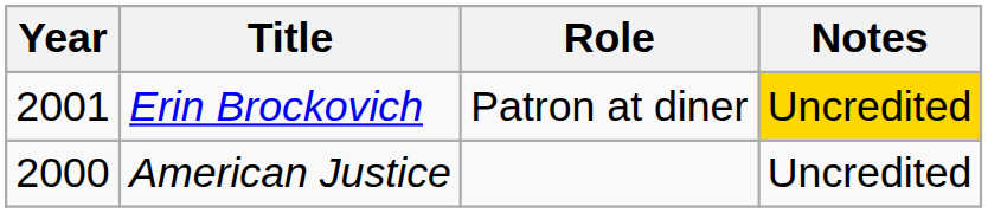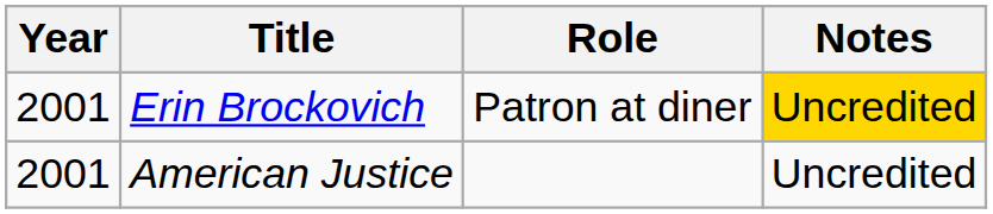American Justice | Year: 2000 -> 2001
